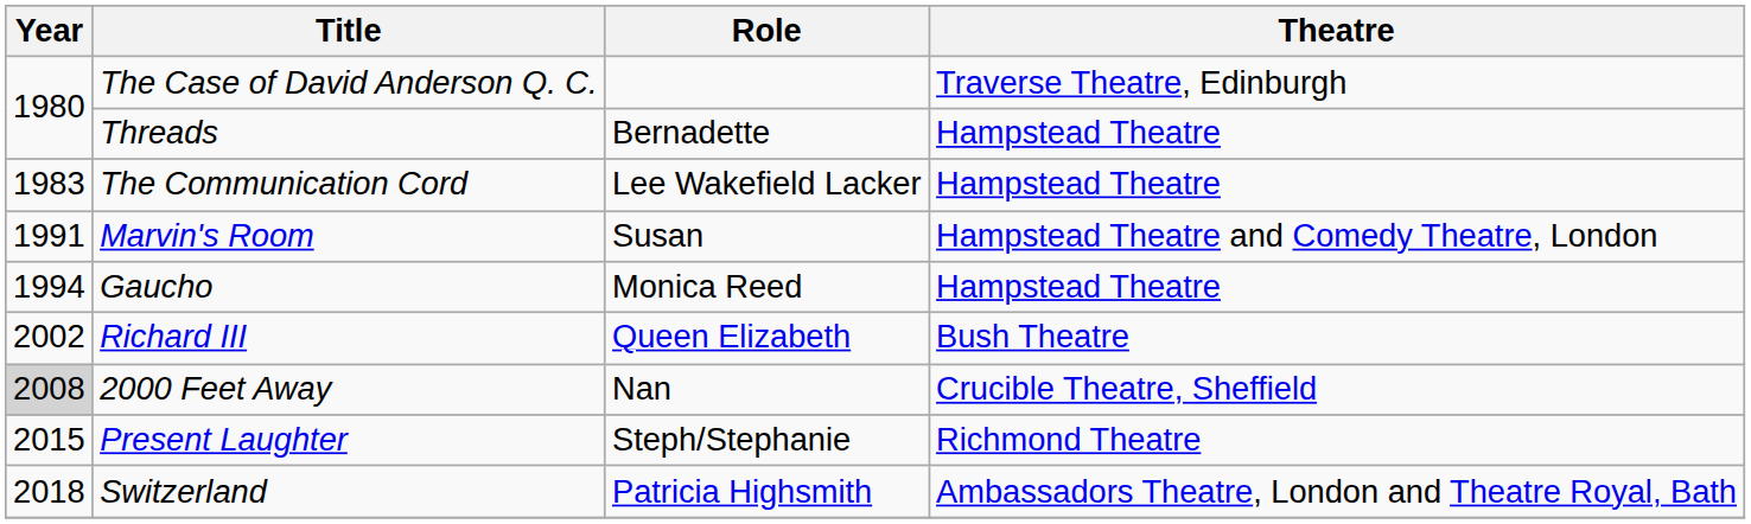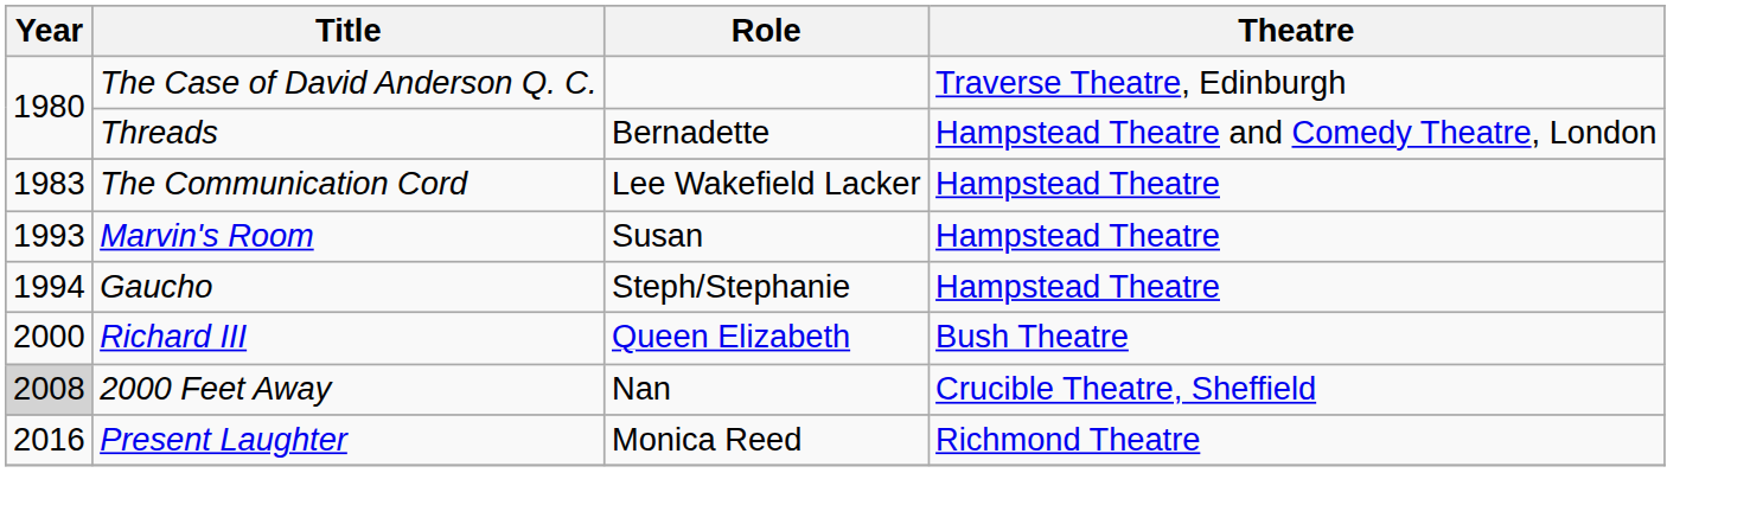Threads | Theatre: Hampstead Theatre -> Hampstead Theatre and Comedy Theatre, London
Marvin's Room | Year: 1991 -> 1993
Marvin's Room | Theatre: Hampstead Theatre and Comedy Theatre, London -> Hampstead Theatre
Gaucho | Role: Monica Reed -> Steph/Stephanie
Richard III | Year: 2002 -> 2000
Present Laughter | Year: 2015 -> 2016
Present Laughter | Role: Steph/Stephanie -> Monica Reed
- row: 2018 | Switzerland | Patricia Highsmith | Ambassadors Theatre, London and Theatre Royal, Bath
